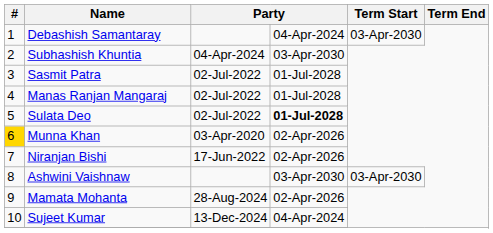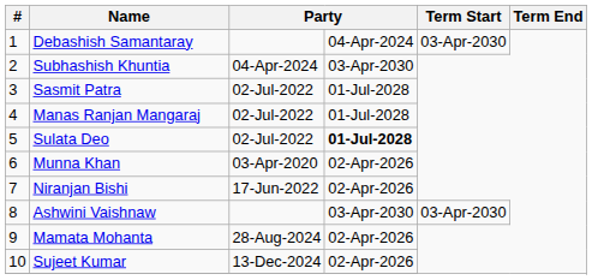Munna Khan | #: gold background -> no background
Sujeet Kumar | column 4: 04-Apr-2024 -> 02-Apr-2026
